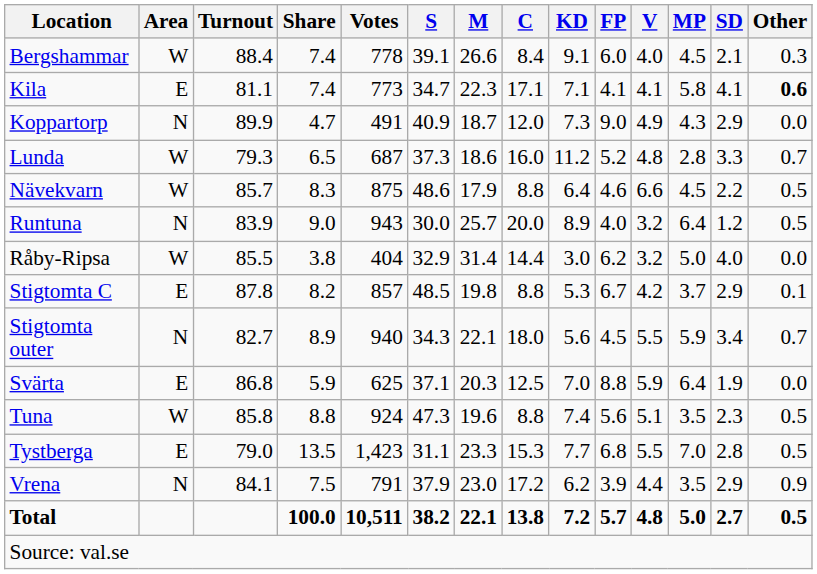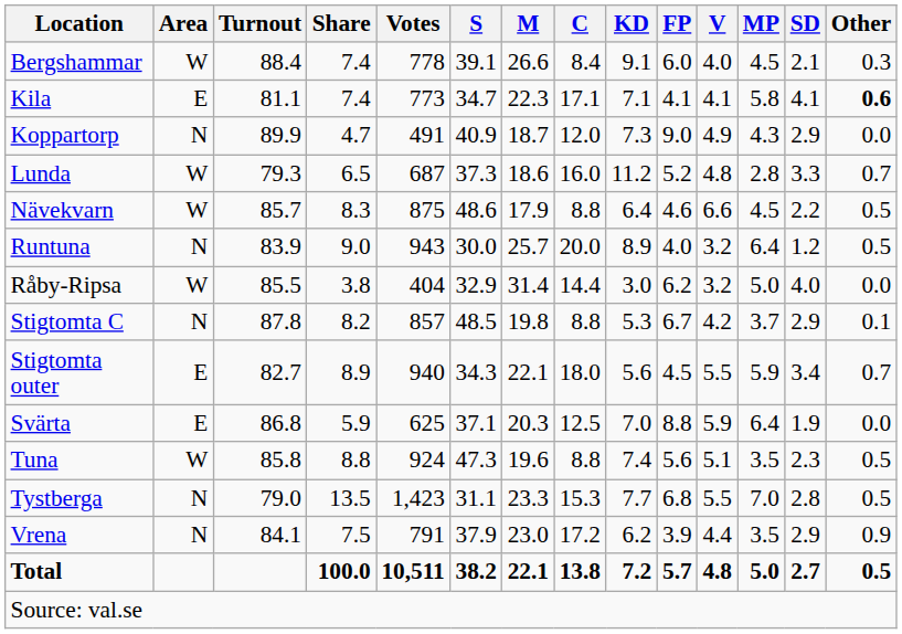Stigtomta C | Area: E -> N
Stigtomta outer | Area: N -> E
Tystberga | Area: E -> N
